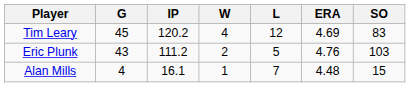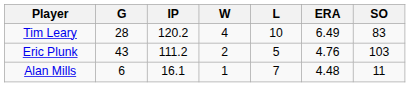Tim Leary | G: 45 -> 28
Tim Leary | L: 12 -> 10
Tim Leary | ERA: 4.69 -> 6.49
Alan Mills | G: 4 -> 6
Alan Mills | SO: 15 -> 11
